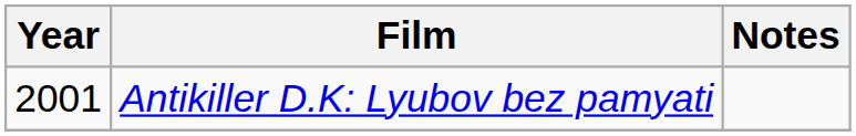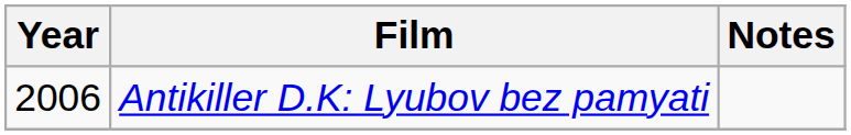Antikiller D.K: Lyubov bez pamyati | Year: 2001 -> 2006
